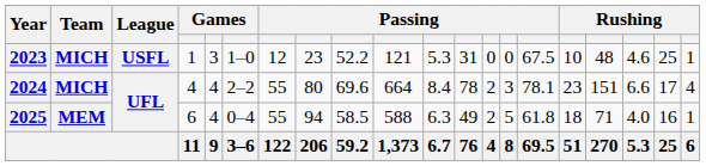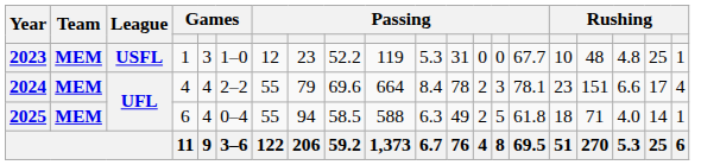2023 | Team: MICH -> MEM
2023 | column 10: 121 -> 119
2023 | column 15: 67.5 -> 67.7
2023 | column 18: 4.6 -> 4.8
2024 | Team: MICH -> MEM
2024 | column 8: 80 -> 79
2025 | column 19: 16 -> 14
